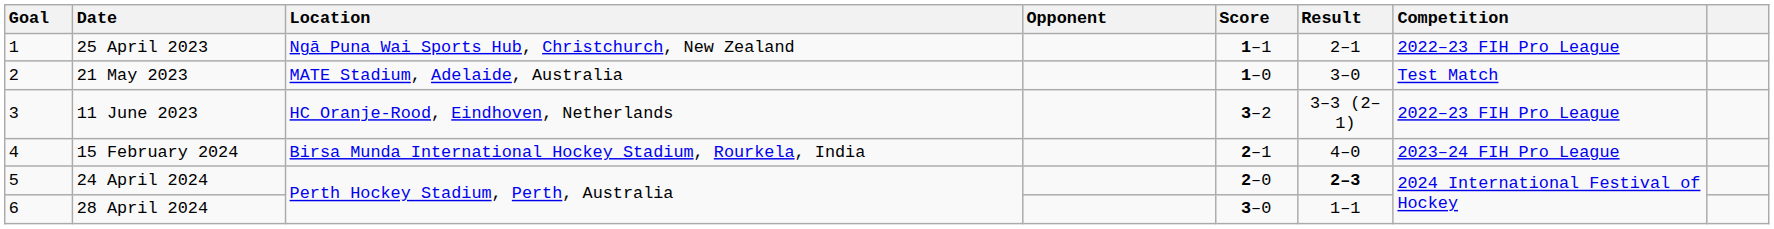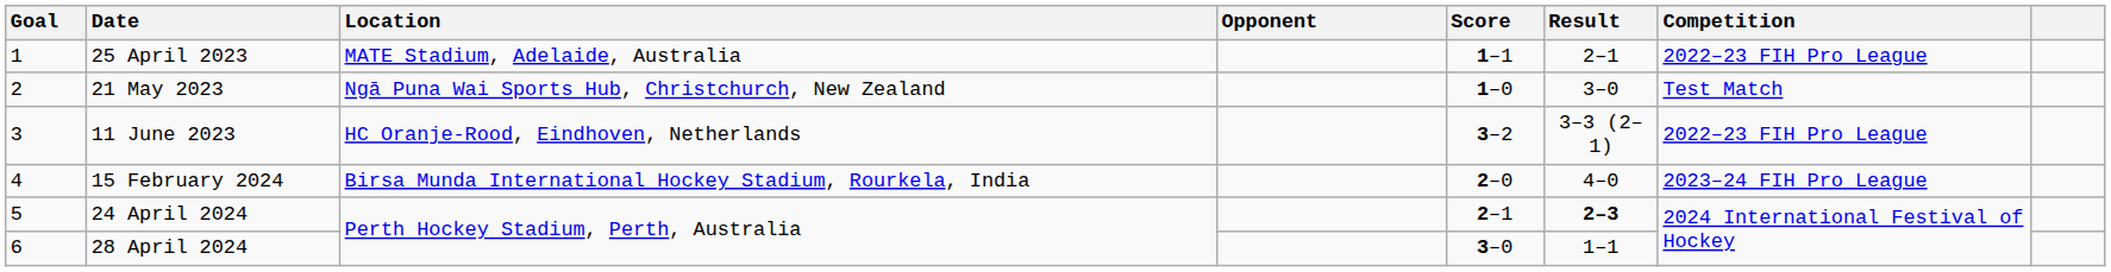25 April 2023 | Location: Ngā Puna Wai Sports Hub, Christchurch, New Zealand -> MATE Stadium, Adelaide, Australia
21 May 2023 | Location: MATE Stadium, Adelaide, Australia -> Ngā Puna Wai Sports Hub, Christchurch, New Zealand
15 February 2024 | Score: 2–1 -> 2–0
24 April 2024 | Score: 2–0 -> 2–1
